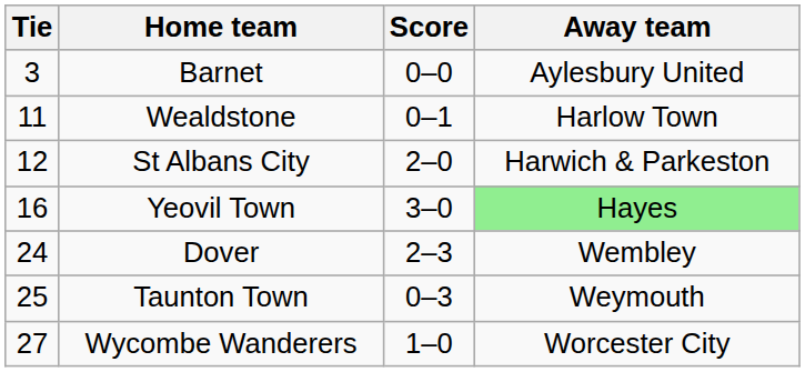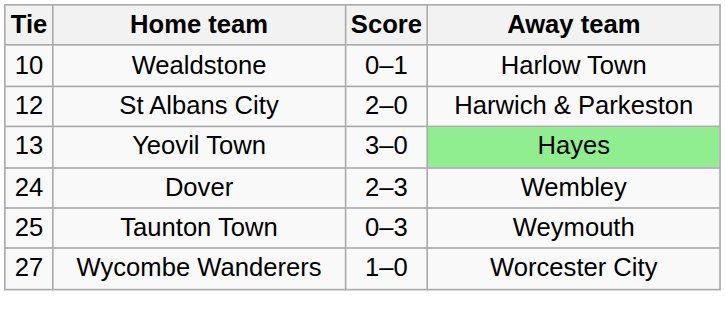- row: 3 | Barnet | 0–0 | Aylesbury United
Wealdstone | Tie: 11 -> 10
Yeovil Town | Tie: 16 -> 13
